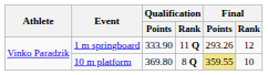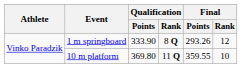1 m springboard | Qualification / Rank: 11 Q -> 8 Q
10 m platform | Qualification / Rank: 8 Q -> 11 Q
10 m platform | Final / Points: khaki background -> no background
